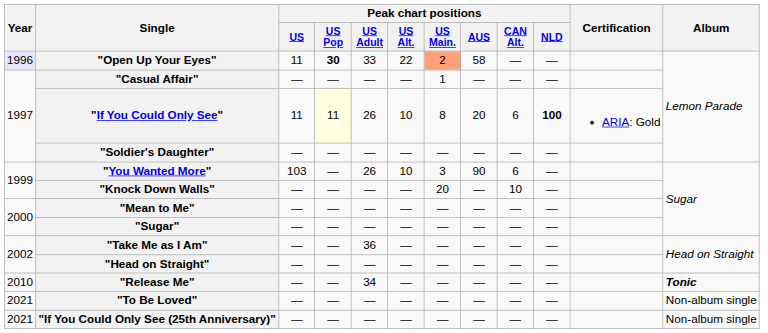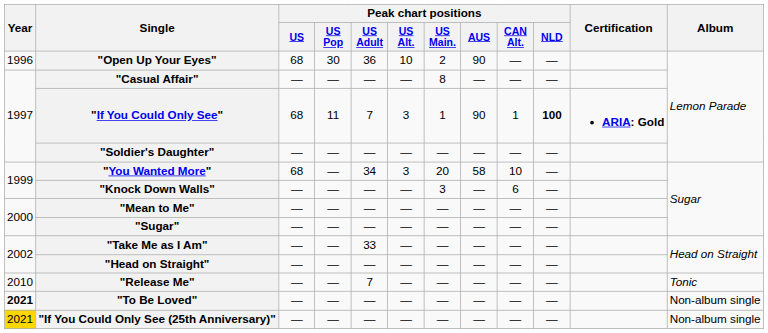"Open Up Your Eyes" | Year: lavender background -> no background
"Open Up Your Eyes" | Peak chart positions / US: 11 -> 68
"Open Up Your Eyes" | Peak chart positions / US Pop: bold -> normal
"Open Up Your Eyes" | Peak chart positions / US Adult: 33 -> 36
"Open Up Your Eyes" | Peak chart positions / US Alt.: 22 -> 10
"Open Up Your Eyes" | Peak chart positions / US Main.: lightsalmon background -> no background
"Open Up Your Eyes" | Peak chart positions / AUS: 58 -> 90
"Casual Affair" | Peak chart positions / US Main.: 1 -> 8
"If You Could Only See" | Peak chart positions / US: 11 -> 68
"If You Could Only See" | Peak chart positions / US Pop: lightyellow background -> no background
"If You Could Only See" | Peak chart positions / US Adult: 26 -> 7
"If You Could Only See" | Peak chart positions / US Alt.: 10 -> 3
"If You Could Only See" | Peak chart positions / US Main.: 8 -> 1
"If You Could Only See" | Peak chart positions / AUS: 20 -> 90
"If You Could Only See" | Peak chart positions / CAN Alt.: 6 -> 1
"If You Could Only See" | Certification: normal -> bold
"You Wanted More" | Peak chart positions / US: 103 -> 68
"You Wanted More" | Peak chart positions / US Adult: 26 -> 34
"You Wanted More" | Peak chart positions / US Alt.: 10 -> 3
"You Wanted More" | Peak chart positions / US Main.: 3 -> 20
"You Wanted More" | Peak chart positions / AUS: 90 -> 58
"You Wanted More" | Peak chart positions / CAN Alt.: 6 -> 10
"Knock Down Walls" | Peak chart positions / US Main.: 20 -> 3
"Knock Down Walls" | Peak chart positions / CAN Alt.: 10 -> 6
"Take Me as I Am" | Peak chart positions / US Adult: 36 -> 33
"Release Me" | Peak chart positions / US Adult: 34 -> 7
"Release Me" | Album: bold -> normal
"To Be Loved" | Year: normal -> bold
"If You Could Only See (25th Anniversary)" | Year: no background -> gold background
